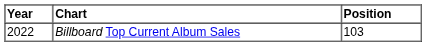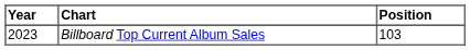Billboard Top Current Album Sales | Year: 2022 -> 2023
